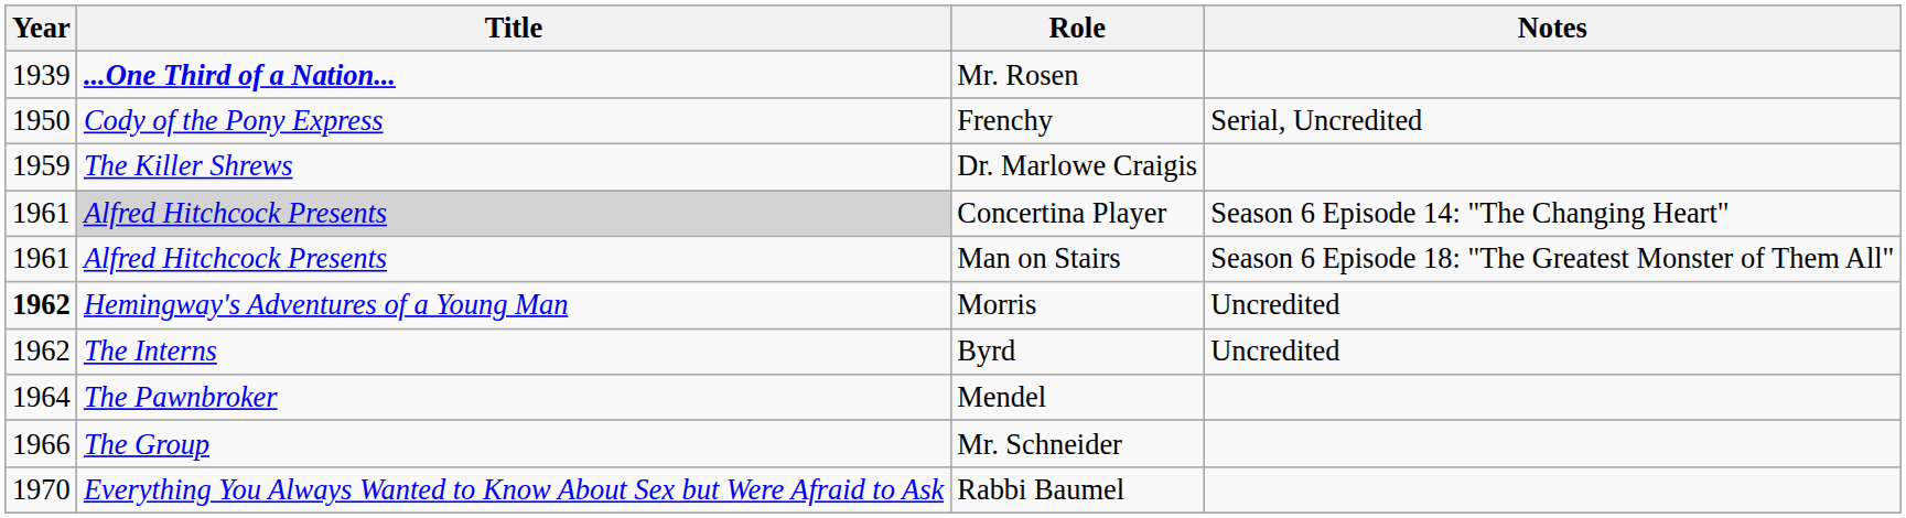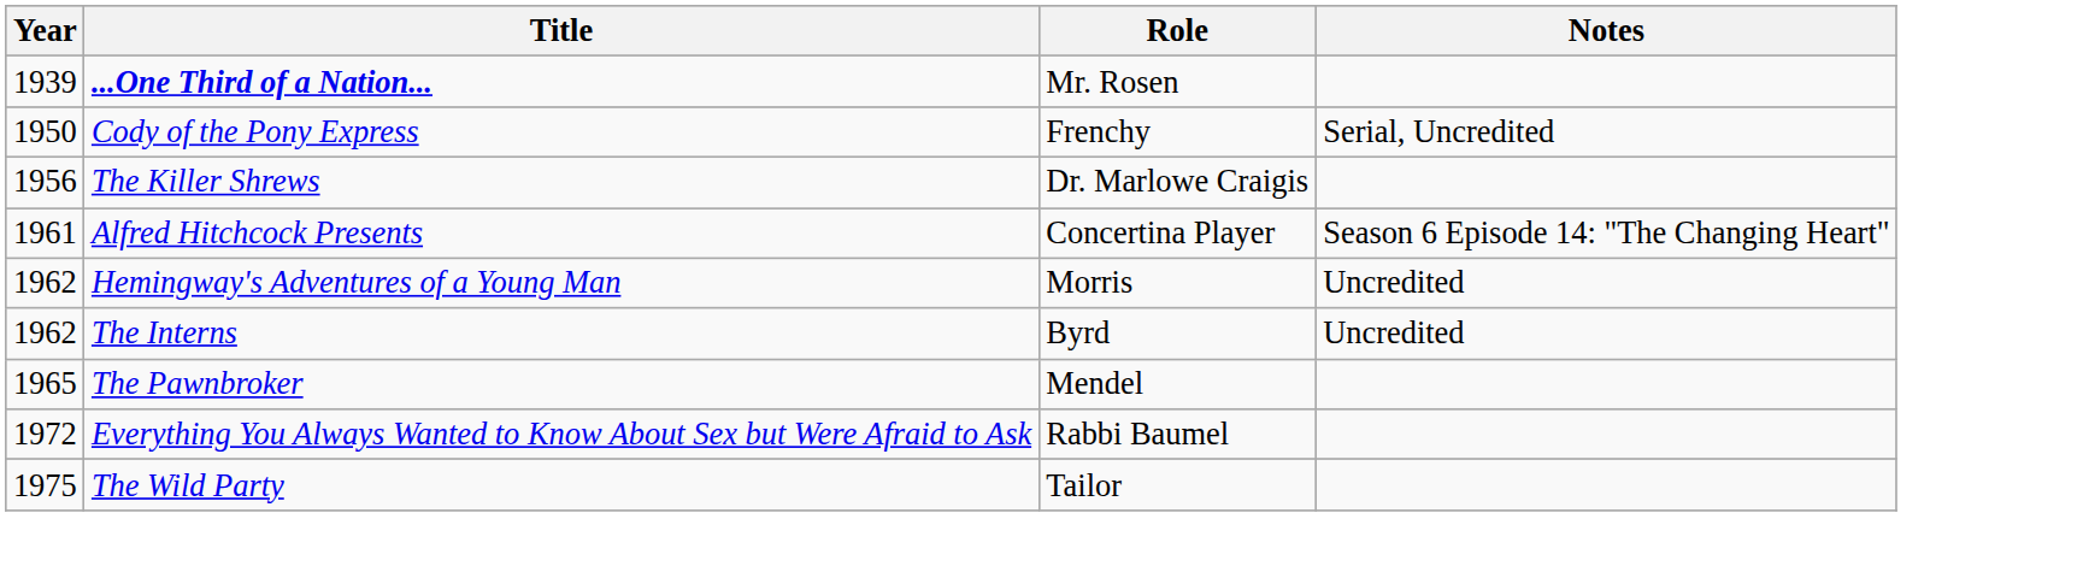Dr. Marlowe Craigis | Year: 1959 -> 1956
Concertina Player | Title: lightgrey background -> no background
- row: 1961 | Alfred Hitchcock Presents | Man on Stairs | Season 6 Episode 18: "The Greatest Monster of Them All"
Morris | Year: bold -> normal
Mendel | Year: 1964 -> 1965
- row: 1966 | The Group | Mr. Schneider
Rabbi Baumel | Year: 1970 -> 1972
+ row: 1975 | The Wild Party | Tailor
